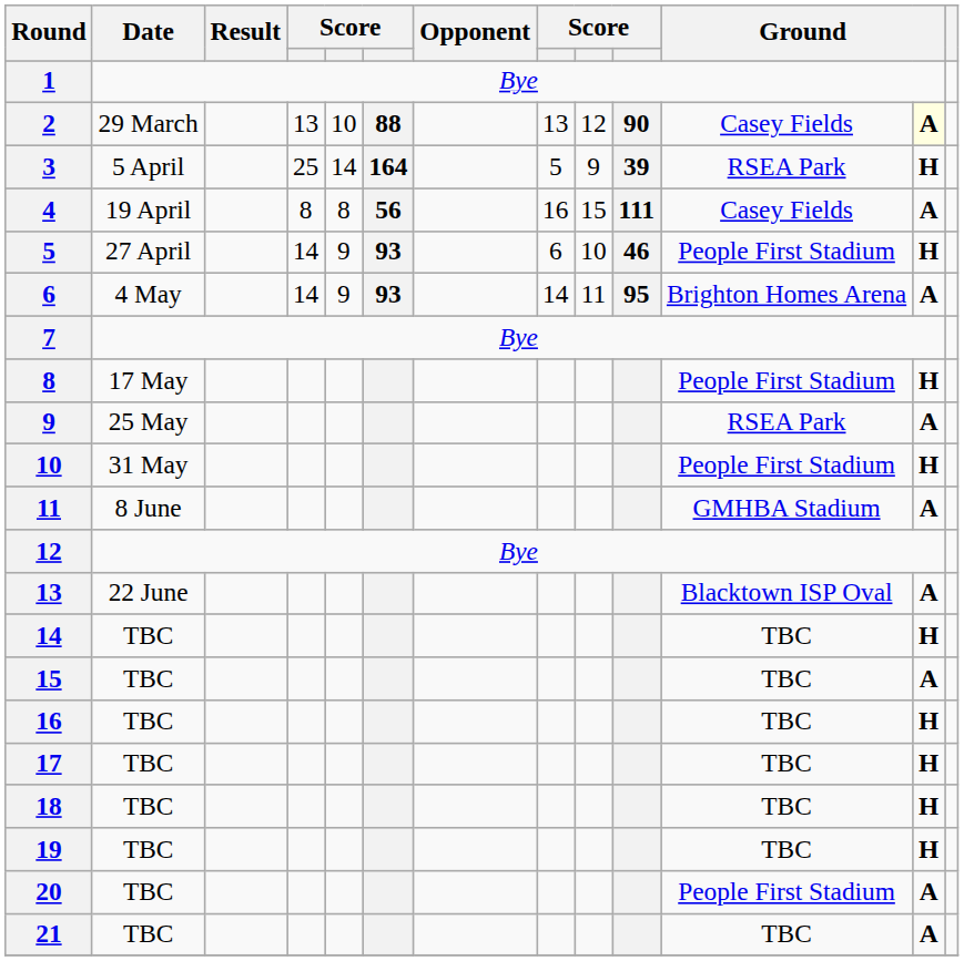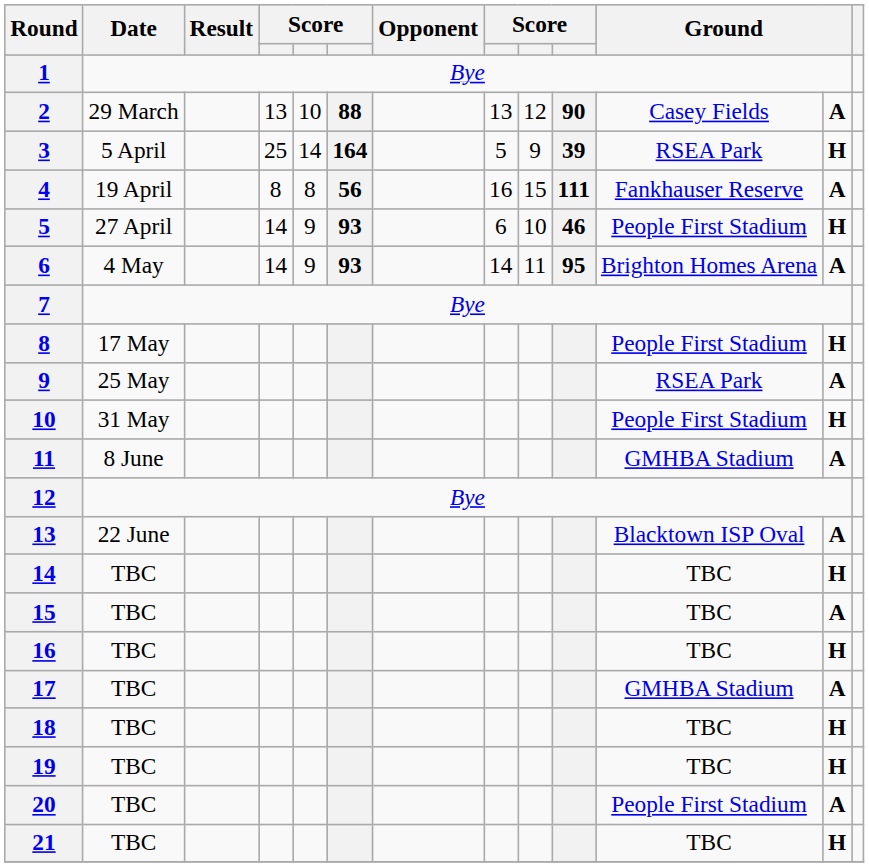2 | column 12: lightyellow background -> no background
4 | column 11: Casey Fields -> Fankhauser Reserve
17 | column 11: TBC -> GMHBA Stadium
17 | column 12: H -> A
21 | column 12: A -> H
